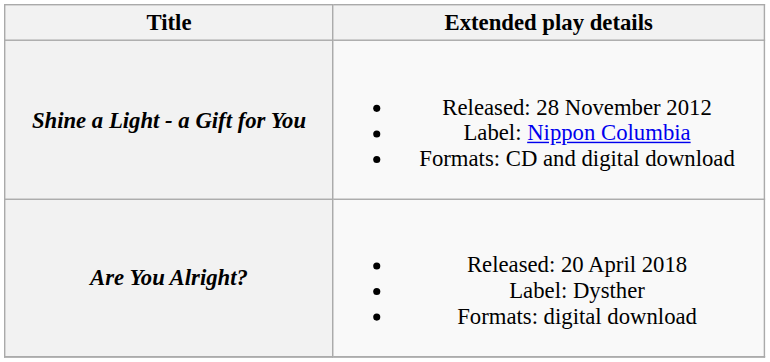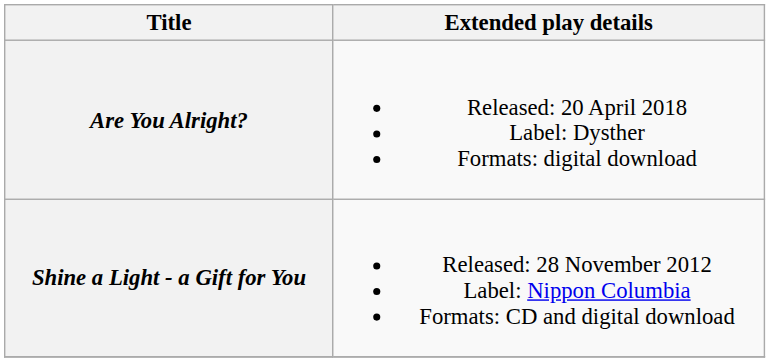rows swapped: Shine a Light - a Gift for You <-> Are You Alright?
